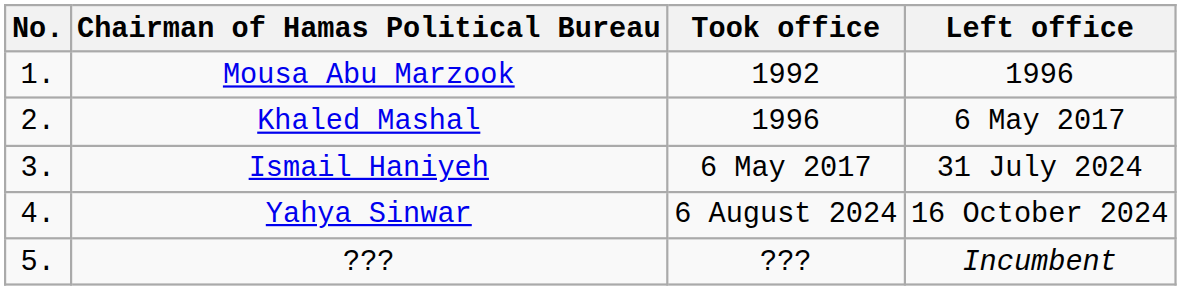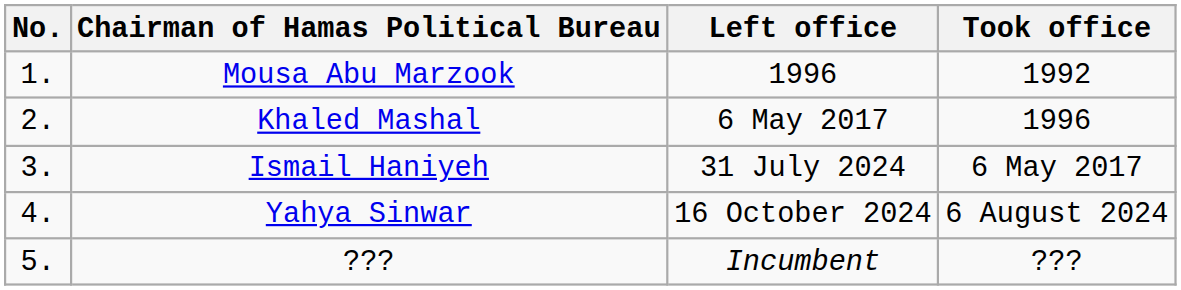columns swapped: Took office <-> Left office
